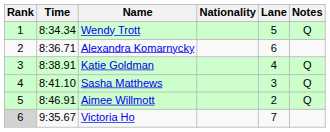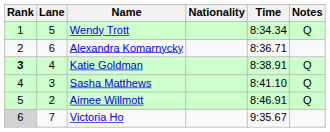columns swapped: Lane <-> Time
Katie Goldman | Rank: normal -> bold
